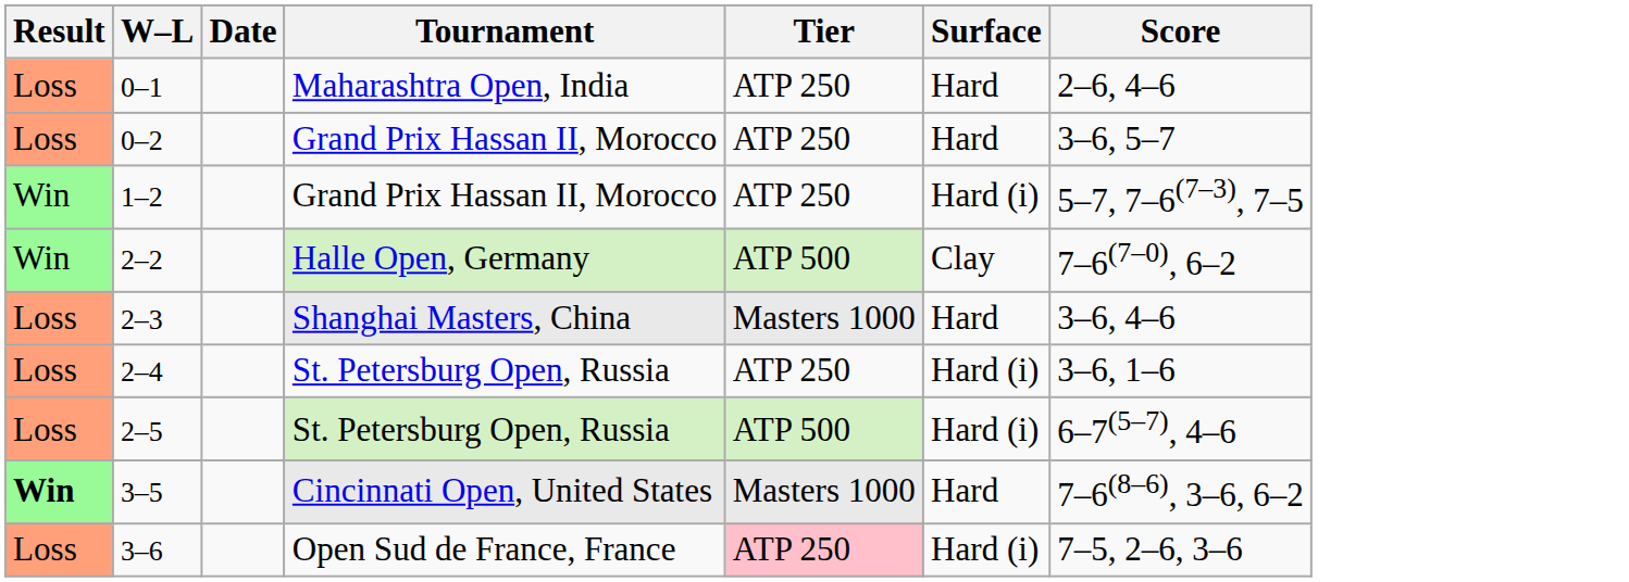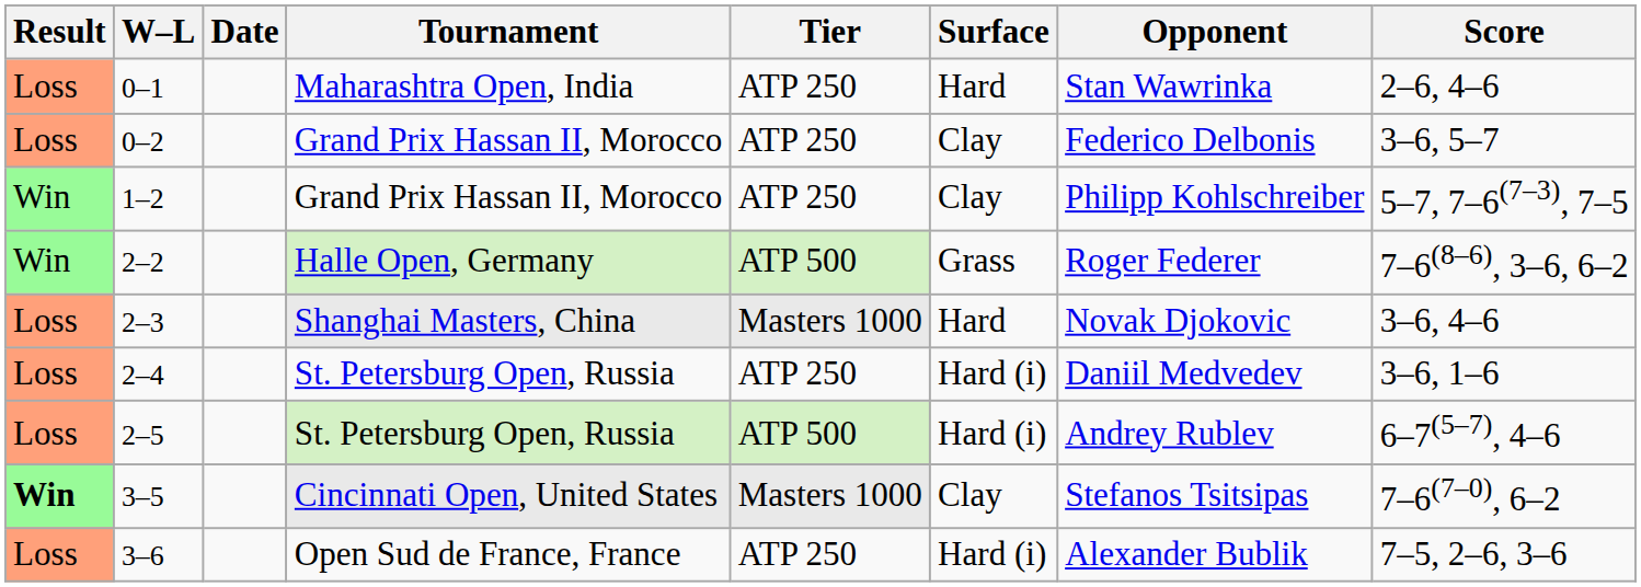+ column: Opponent | Stan Wawrinka | Federico Delbonis | Philipp Kohlschreiber | Roger Federer | Novak Djokovic | Daniil Medvedev | Andrey Rublev | Stefanos Tsitsipas | Alexander Bublik
0–2 | Surface: Hard -> Clay
1–2 | Surface: Hard (i) -> Clay
2–2 | Surface: Clay -> Grass
2–2 | Score: 7–6(7–0), 6–2 -> 7–6(8–6), 3–6, 6–2
3–5 | Surface: Hard -> Clay
3–5 | Score: 7–6(8–6), 3–6, 6–2 -> 7–6(7–0), 6–2
3–6 | Tier: pink background -> no background
